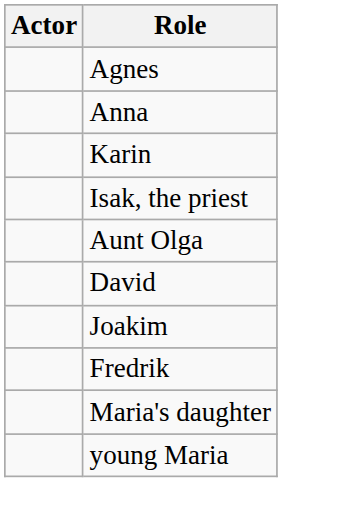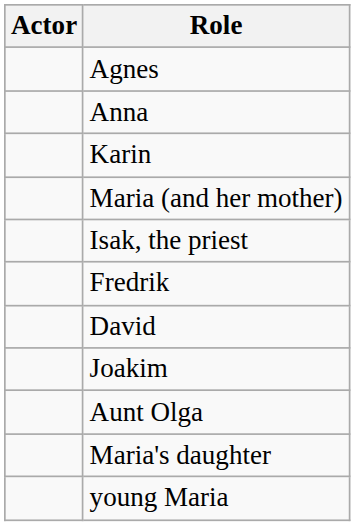+ row: Maria (and her mother)
rows swapped: Aunt Olga <-> Fredrik
